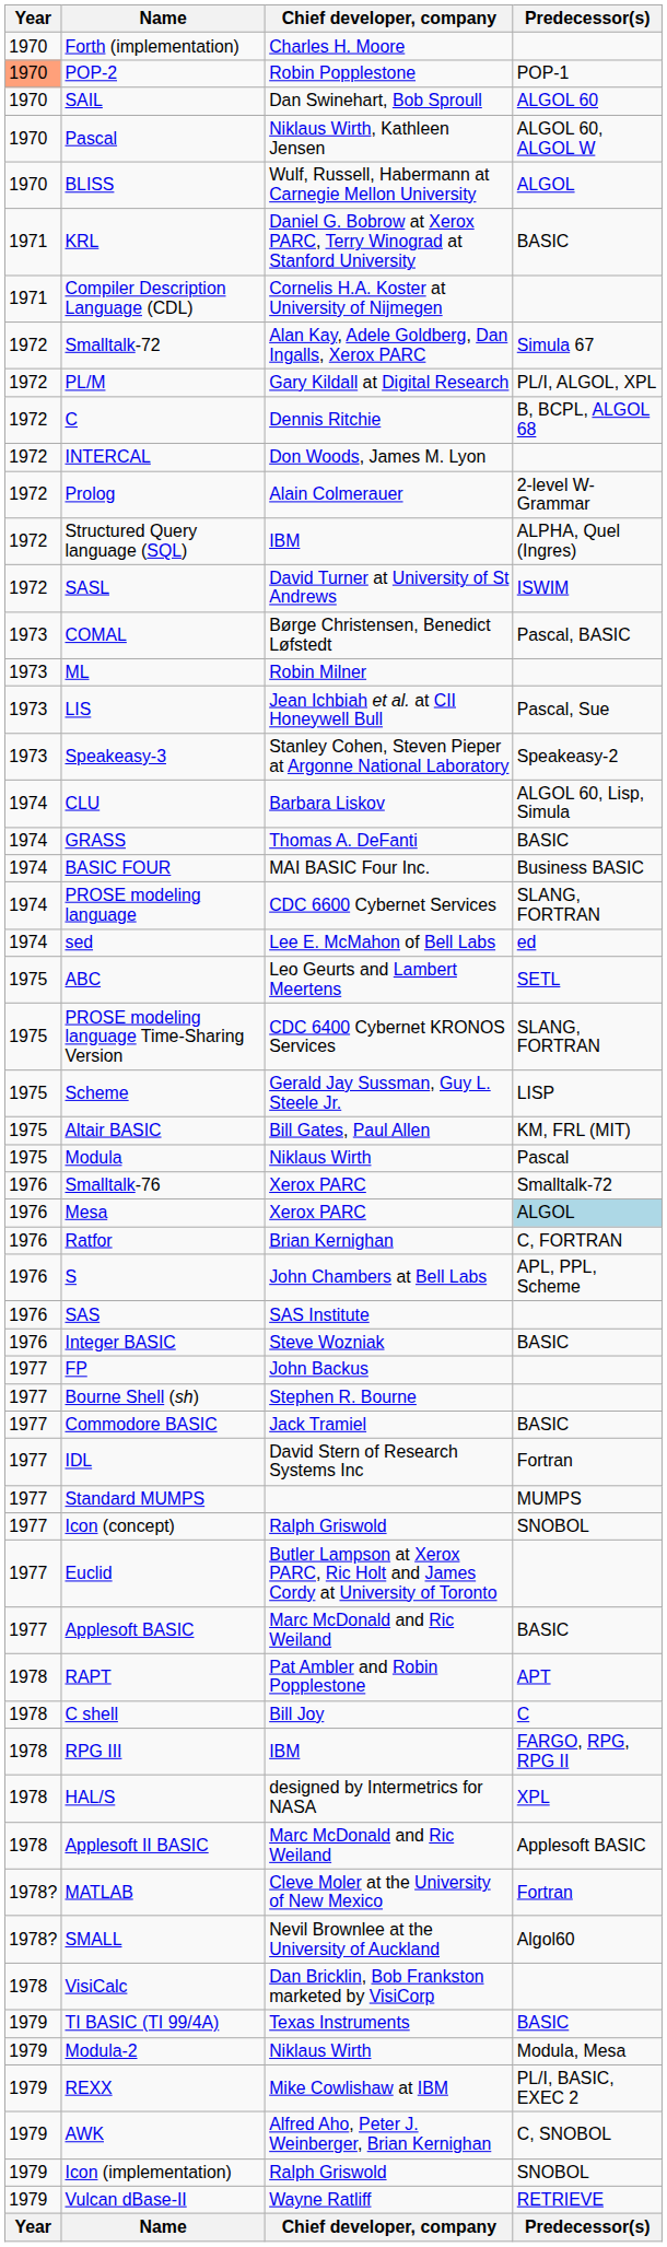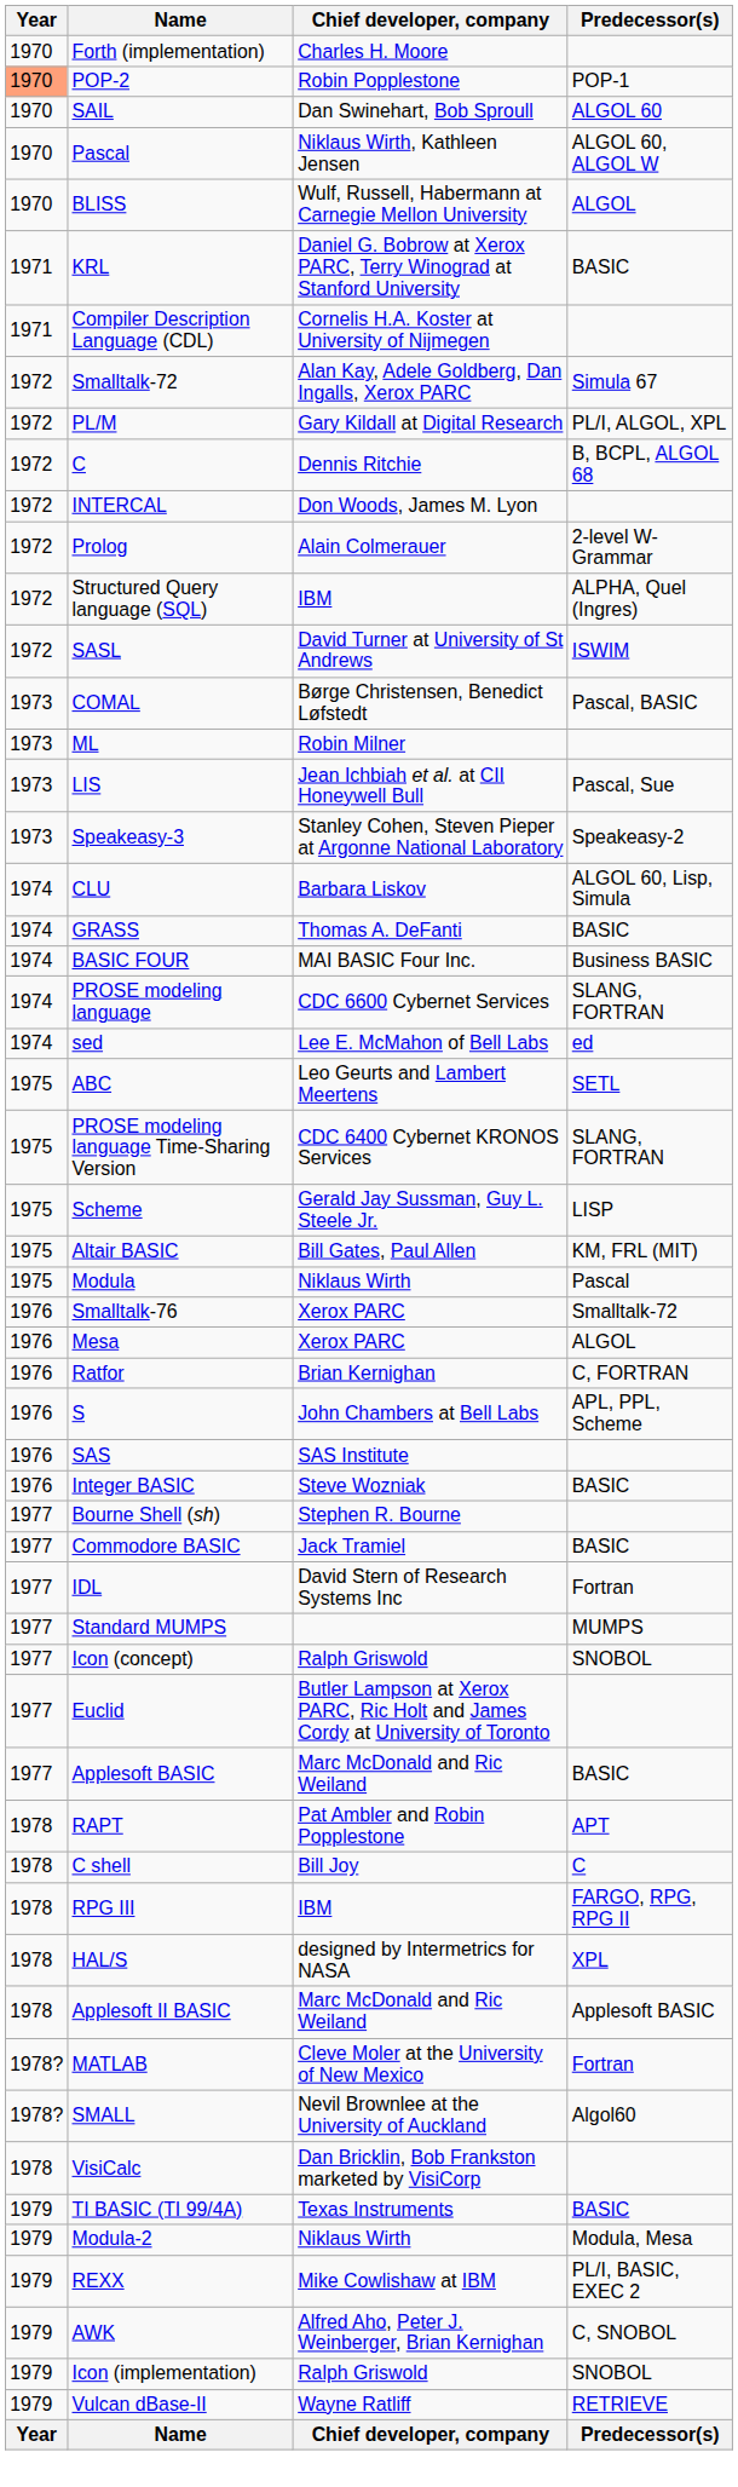Mesa | Predecessor(s): lightblue background -> no background
- row: 1977 | FP | John Backus
